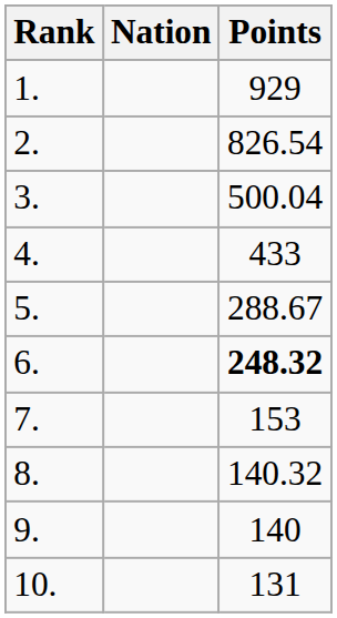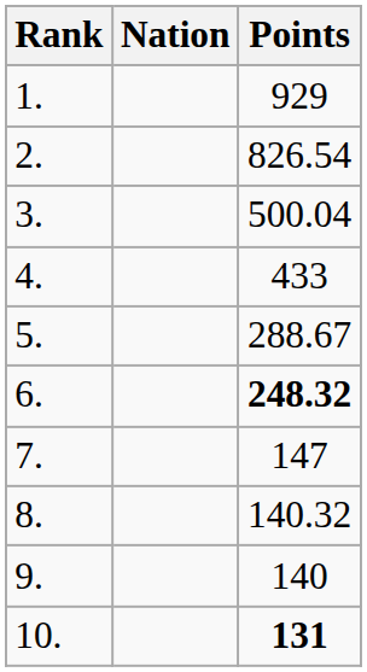7. | Points: 153 -> 147
10. | Points: normal -> bold
